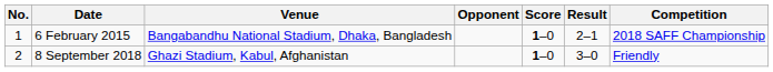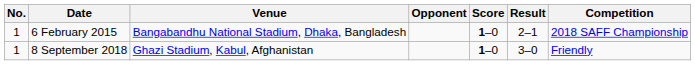8 September 2018 | No.: 2 -> 1
